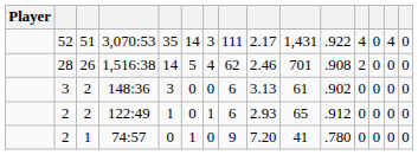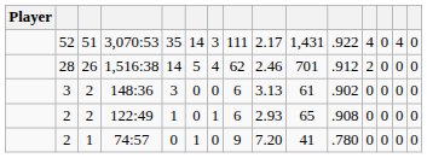1,516:38 | column 11: .908 -> .912
122:49 | column 11: .912 -> .908
